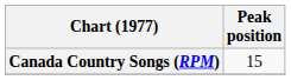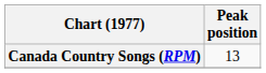Canada Country Songs (RPM) | Peak position: 15 -> 13
